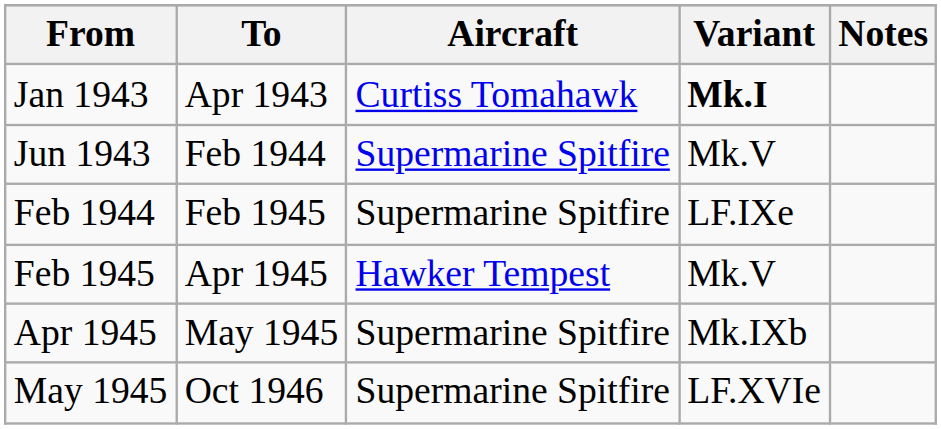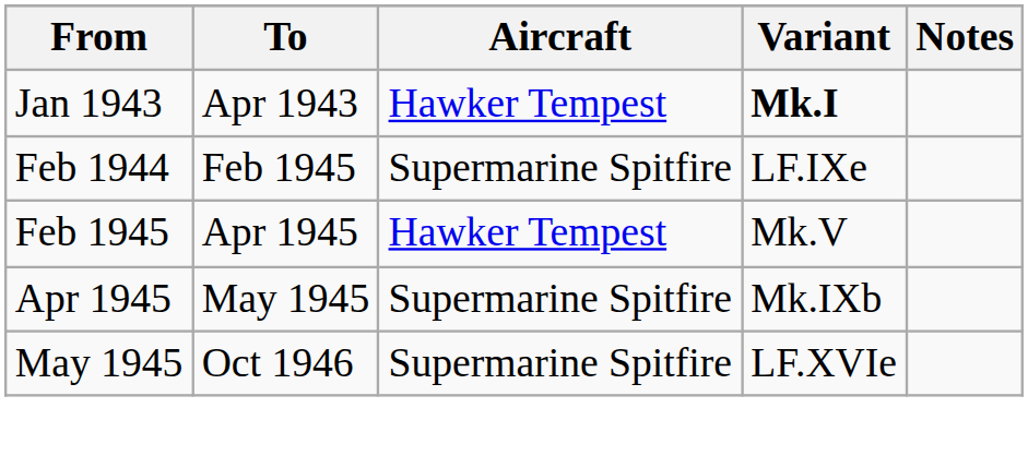Jan 1943 | Aircraft: Curtiss Tomahawk -> Hawker Tempest
- row: Jun 1943 | Feb 1944 | Supermarine Spitfire | Mk.V
